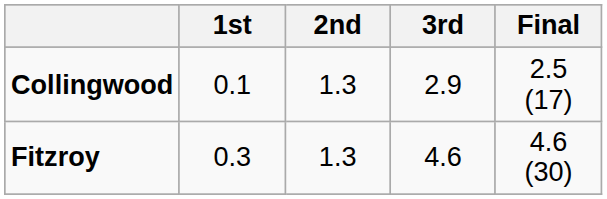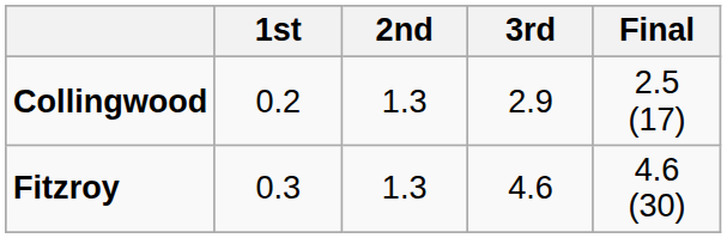Collingwood | 1st: 0.1 -> 0.2
